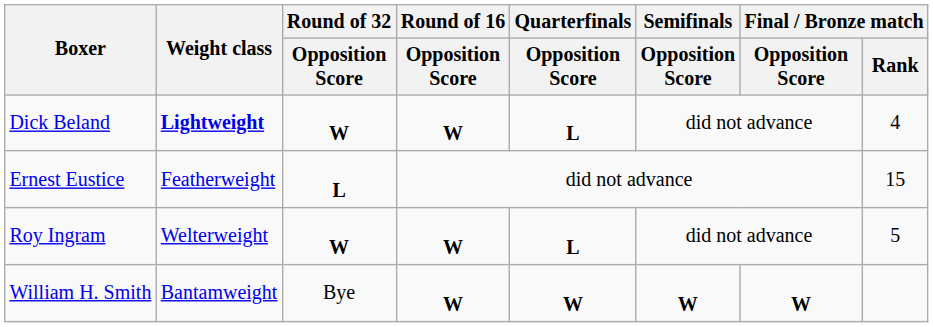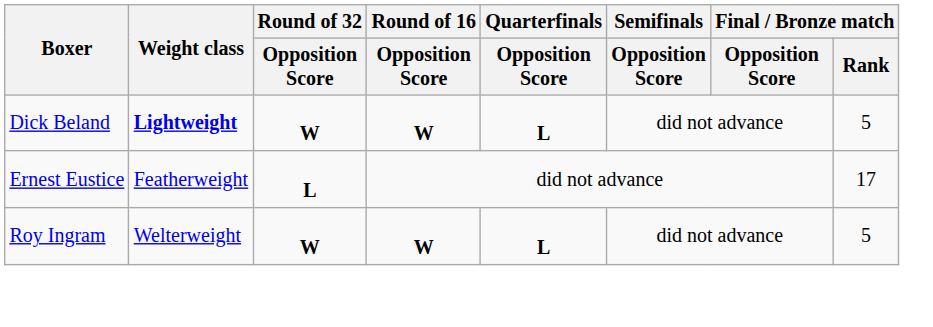Dick Beland | Final / Bronze match / Rank: 4 -> 5
Ernest Eustice | Final / Bronze match / Rank: 15 -> 17
- row: William H. Smith | Bantamweight | Bye | W | W | W | W
